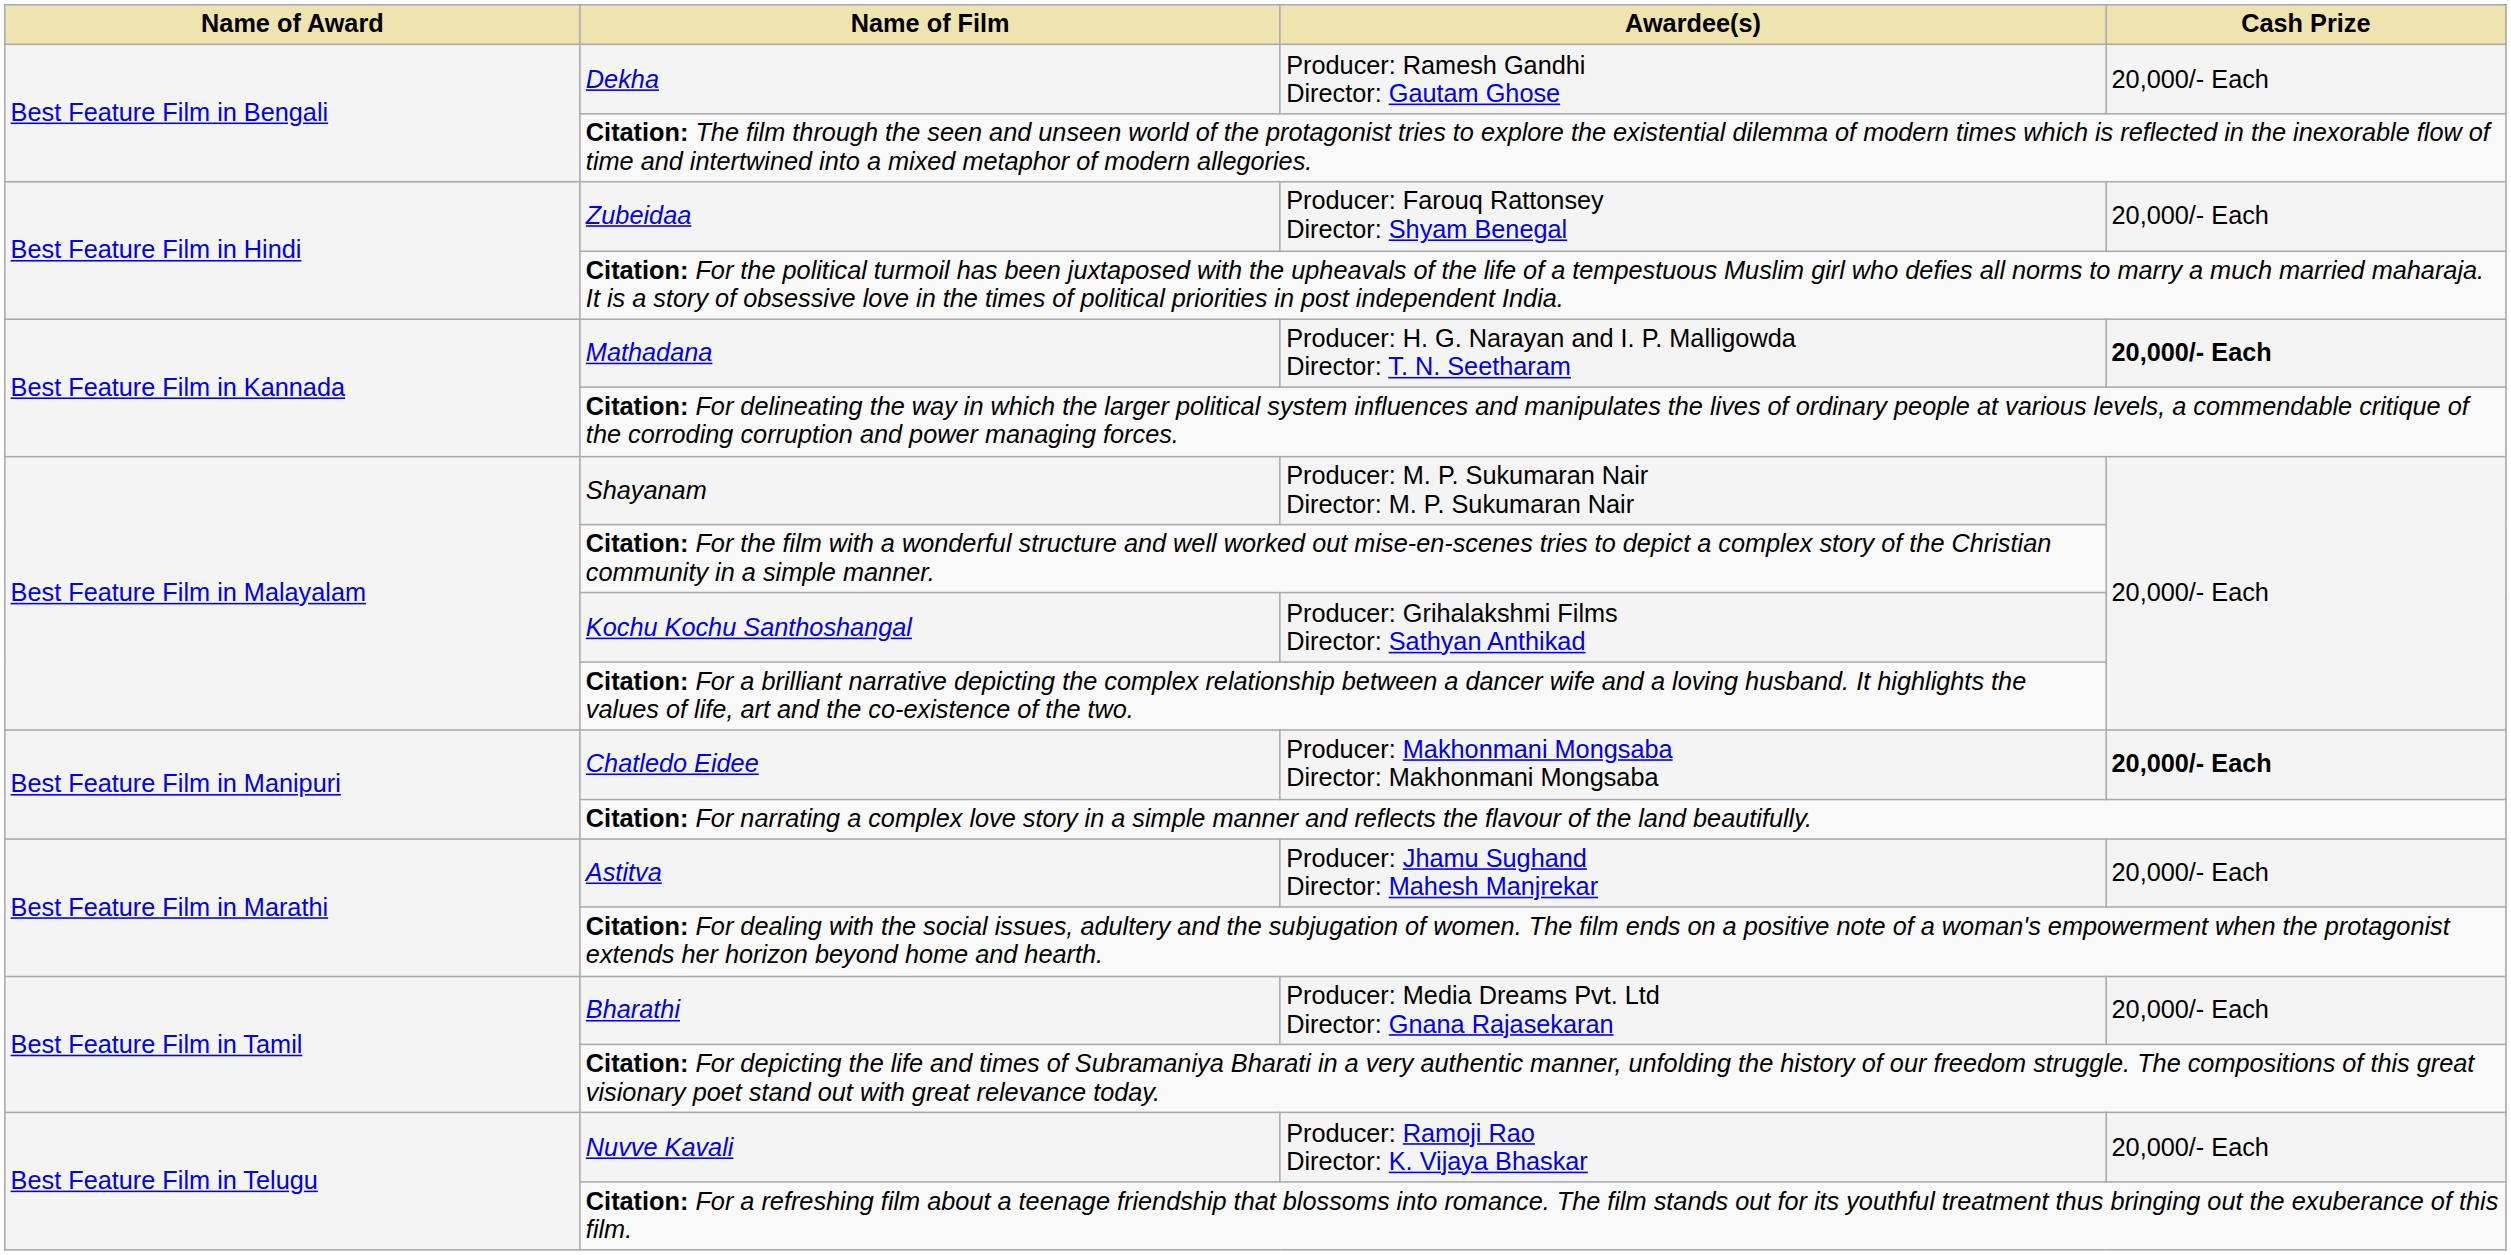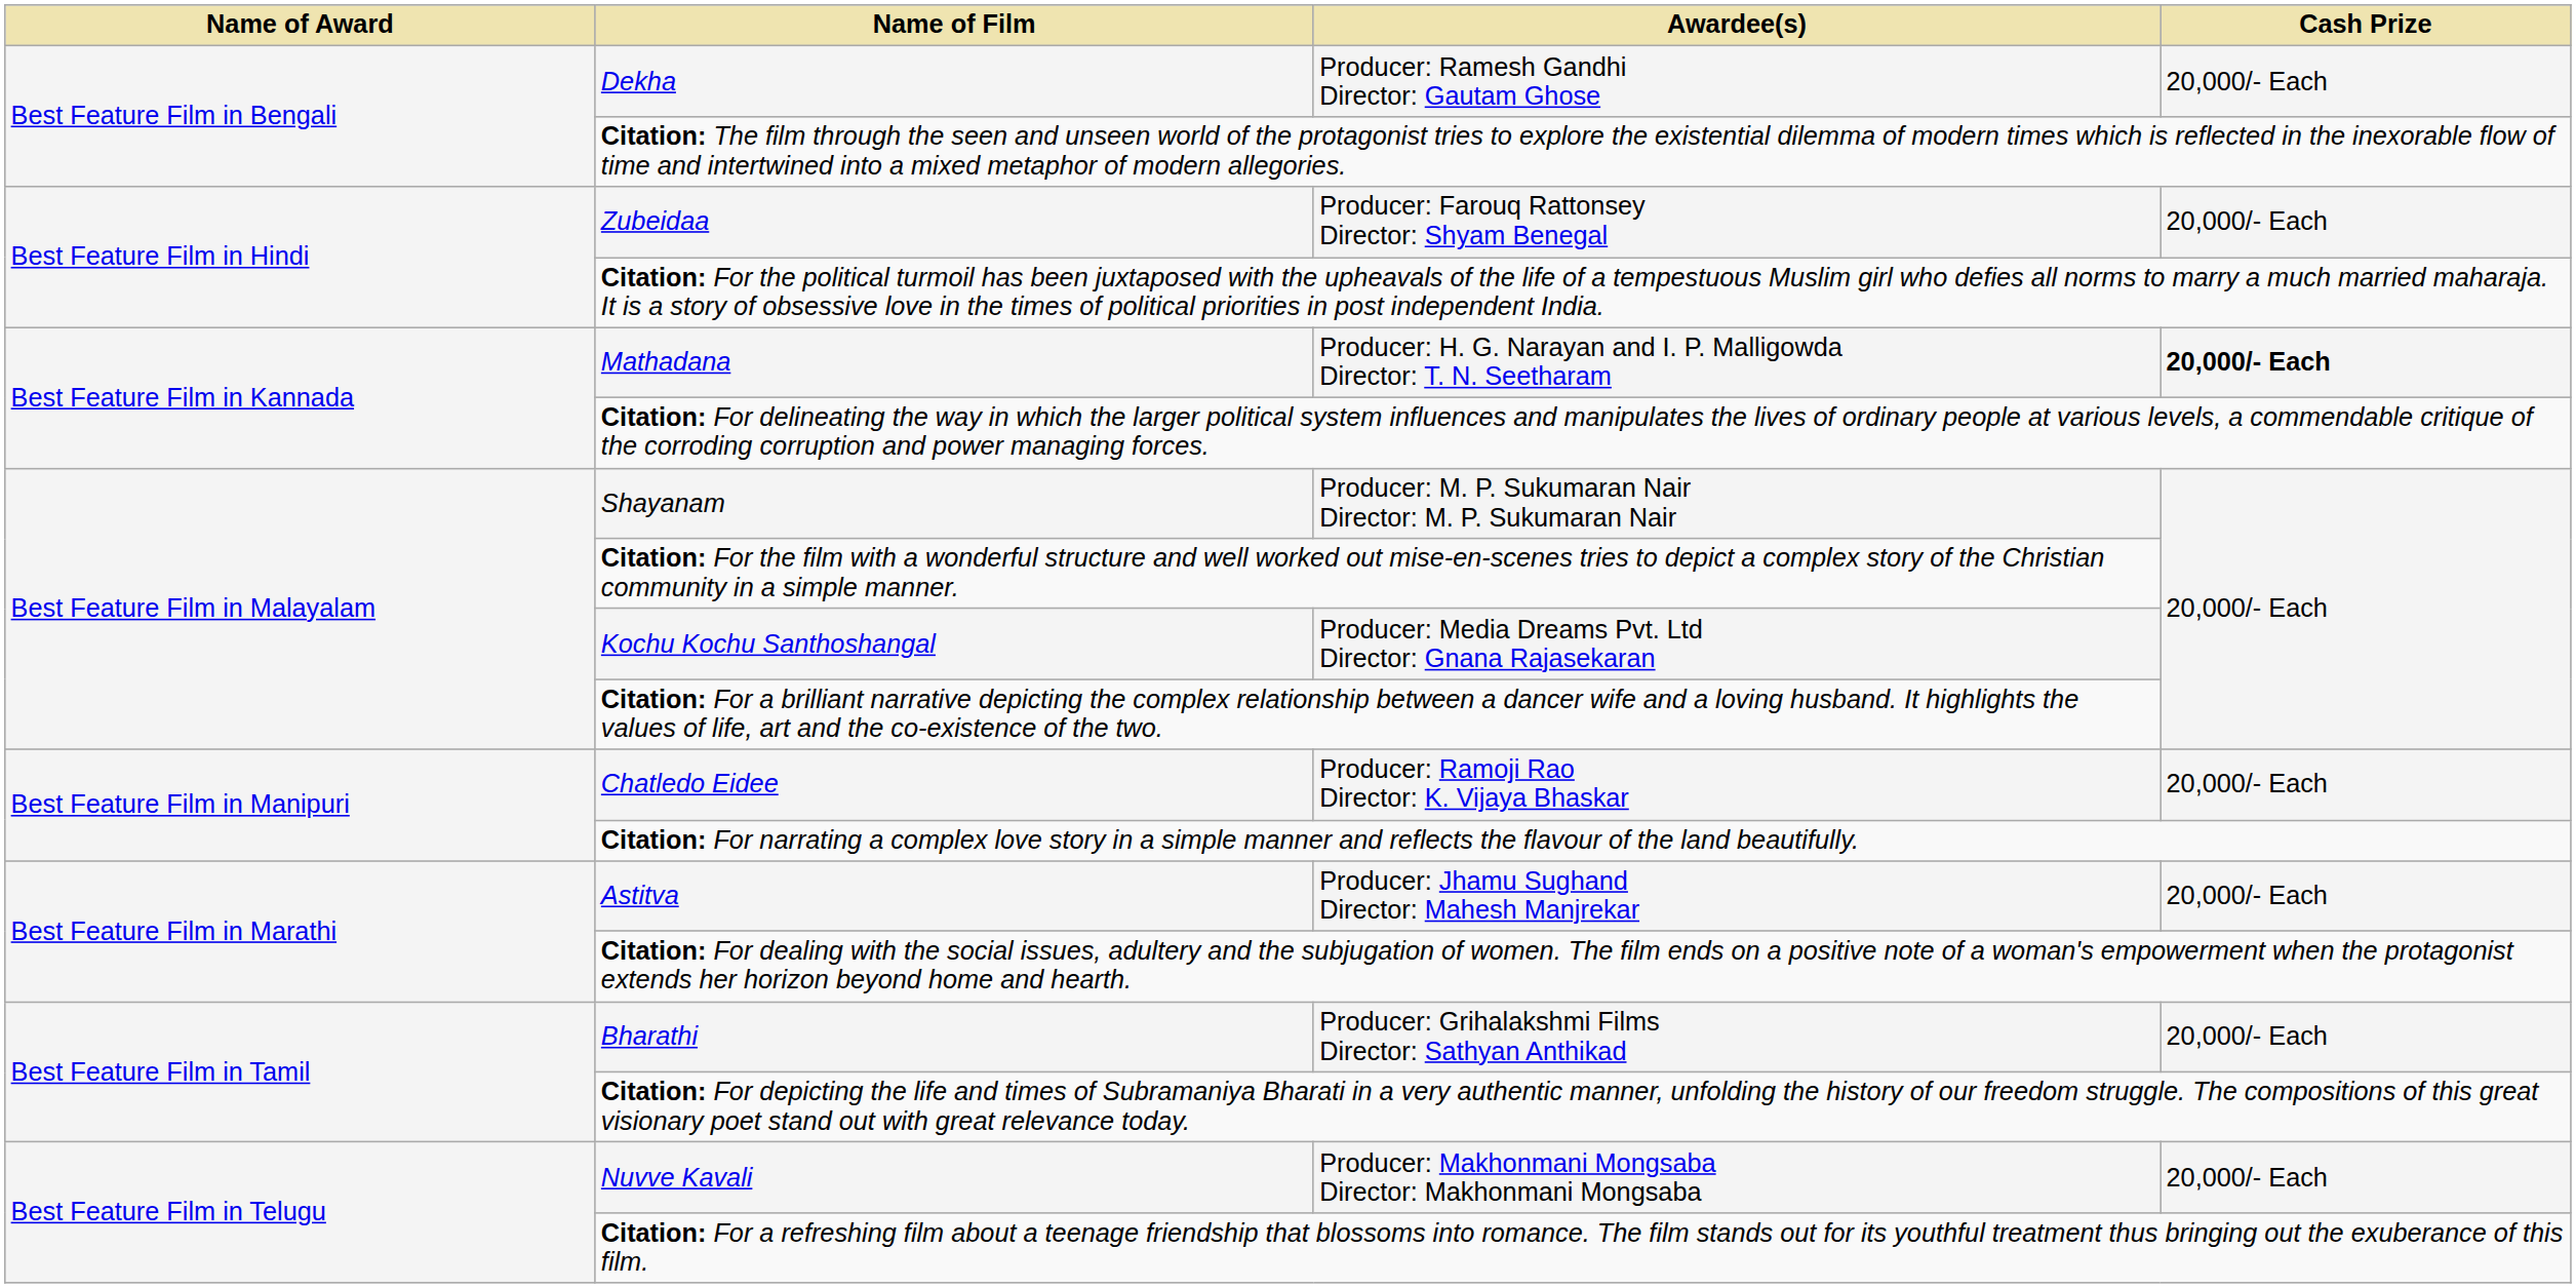Kochu Kochu Santhoshangal | Awardee(s): Producer: Grihalakshmi Films Director: Sathyan Anthikad -> Producer: Media Dreams Pvt. Ltd Director: Gnana Rajasekaran
Chatledo Eidee | Awardee(s): Producer: Makhonmani Mongsaba Director: Makhonmani Mongsaba -> Producer: Ramoji Rao Director: K. Vijaya Bhaskar
Chatledo Eidee | Cash Prize: bold -> normal
Bharathi | Awardee(s): Producer: Media Dreams Pvt. Ltd Director: Gnana Rajasekaran -> Producer: Grihalakshmi Films Director: Sathyan Anthikad
Nuvve Kavali | Awardee(s): Producer: Ramoji Rao Director: K. Vijaya Bhaskar -> Producer: Makhonmani Mongsaba Director: Makhonmani Mongsaba
